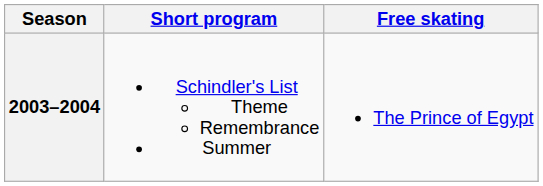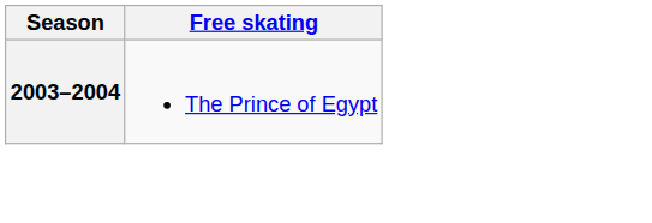- column: Short program | Schindler's List Theme Remembrance Summer
